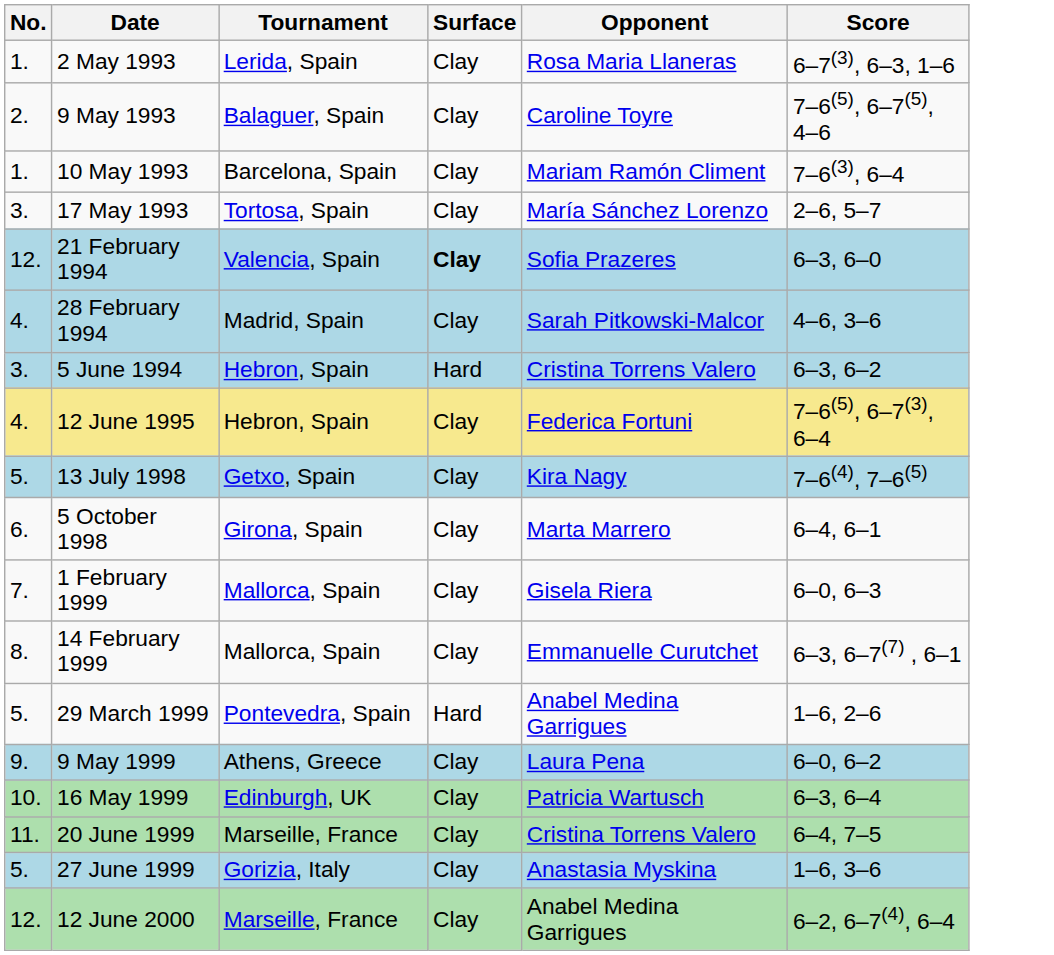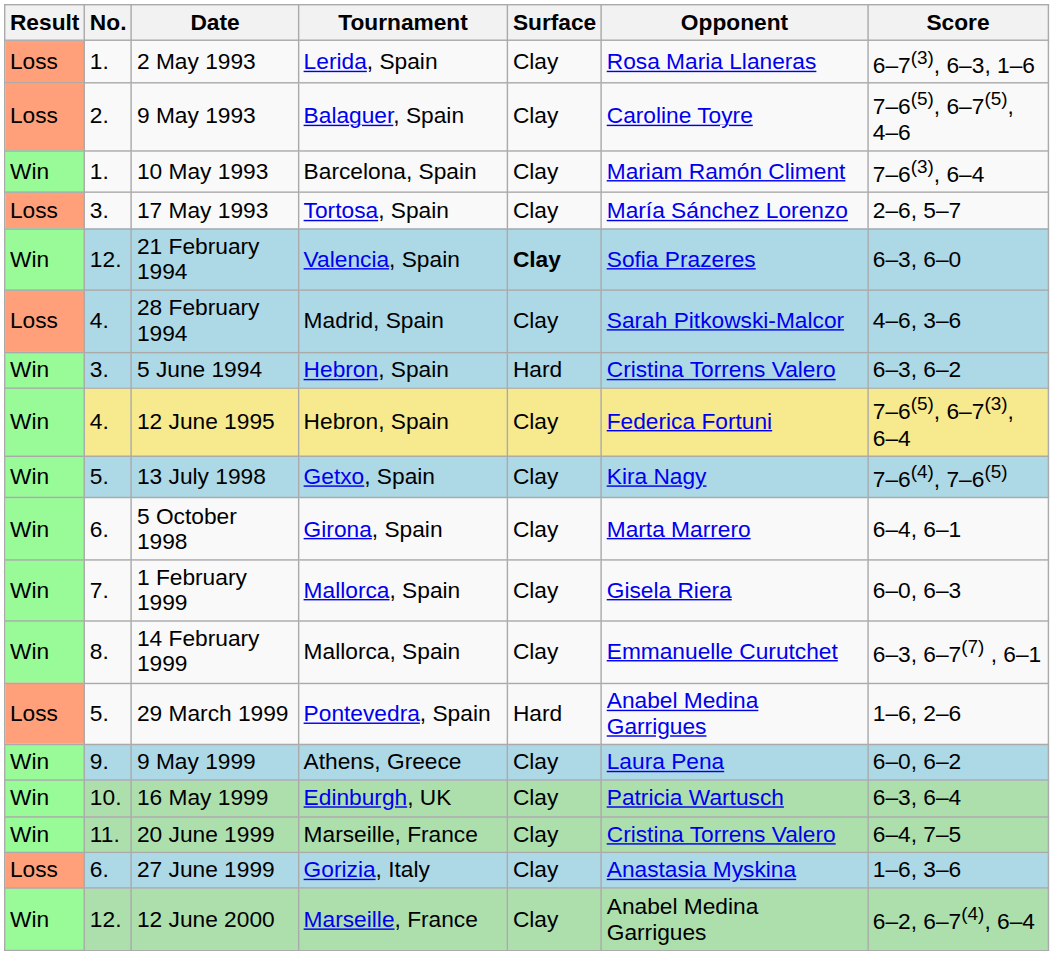+ column: Result | Loss | Loss | Win | Loss | Win | Loss | Win | Win | Win | Win | Win | Win | Loss | Win | Win | Win | Loss | Win
27 June 1999 | No.: 5. -> 6.
